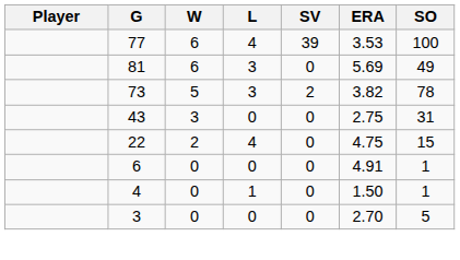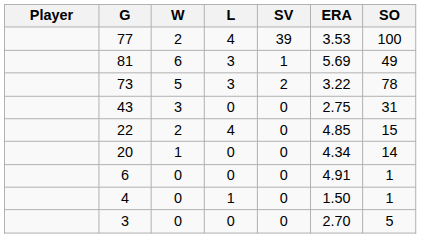77 | W: 6 -> 2
81 | SV: 0 -> 1
73 | ERA: 3.82 -> 3.22
22 | ERA: 4.75 -> 4.85
+ row: 20 | 1 | 0 | 0 | 4.34 | 14
